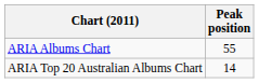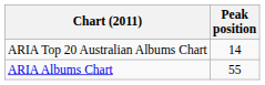rows swapped: ARIA Albums Chart <-> ARIA Top 20 Australian Albums Chart
